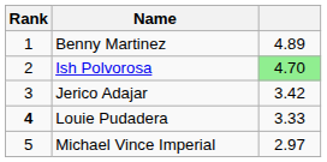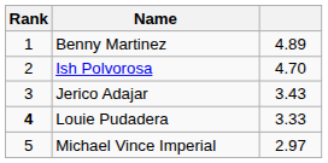Ish Polvorosa | column 3: lightgreen background -> no background
Jerico Adajar | column 3: 3.42 -> 3.43
